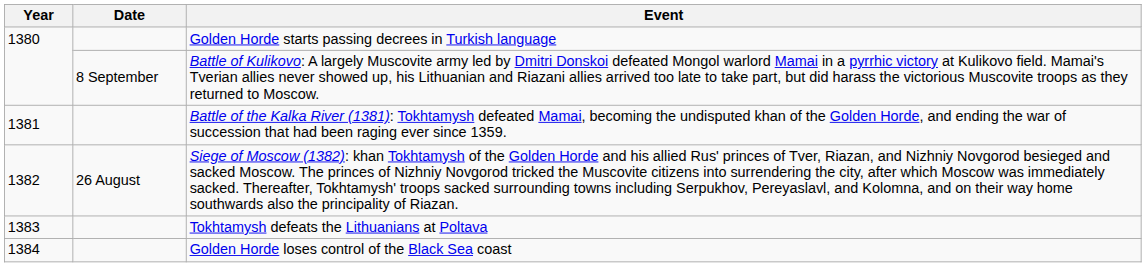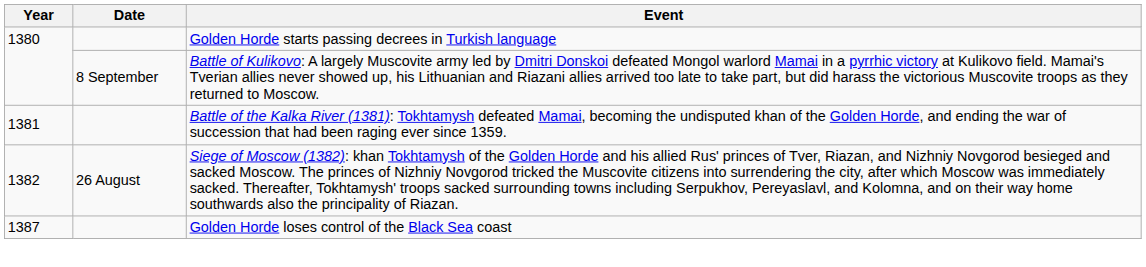- row: 1383 | Tokhtamysh defeats the Lithuanians at Poltava
Golden Horde loses control of the Black Sea coast | Year: 1384 -> 1387
